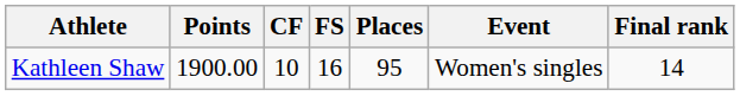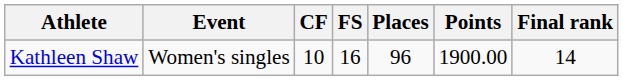columns swapped: Event <-> Points
Kathleen Shaw | Places: 95 -> 96
